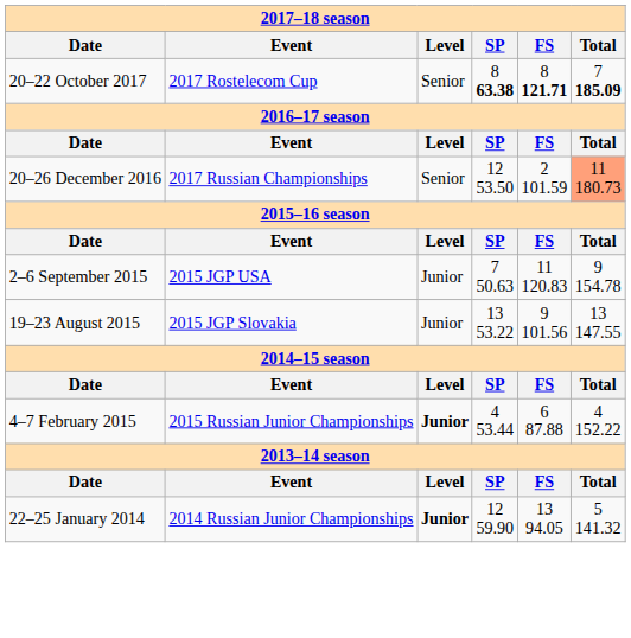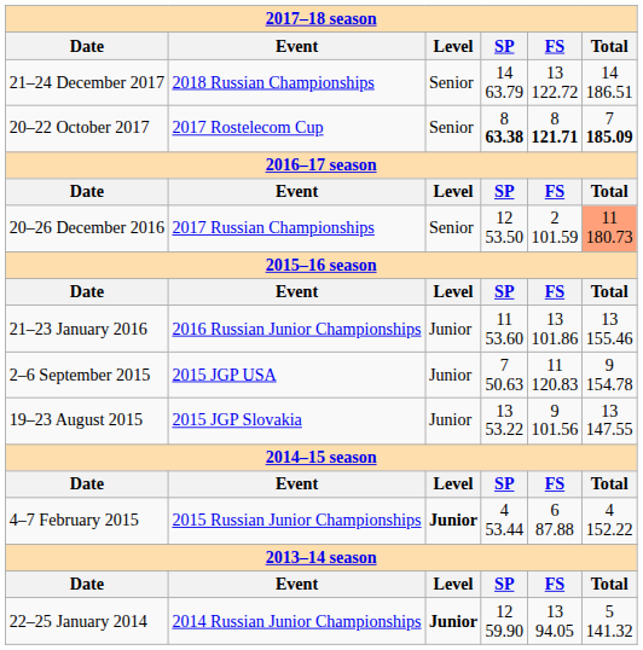+ row: 21–24 December 2017 | 2018 Russian Championships | Senior | 14 63.79 | 13 122.72 | 14 186.51
+ row: 21–23 January 2016 | 2016 Russian Junior Championships | Junior | 11 53.60 | 13 101.86 | 13 155.46
